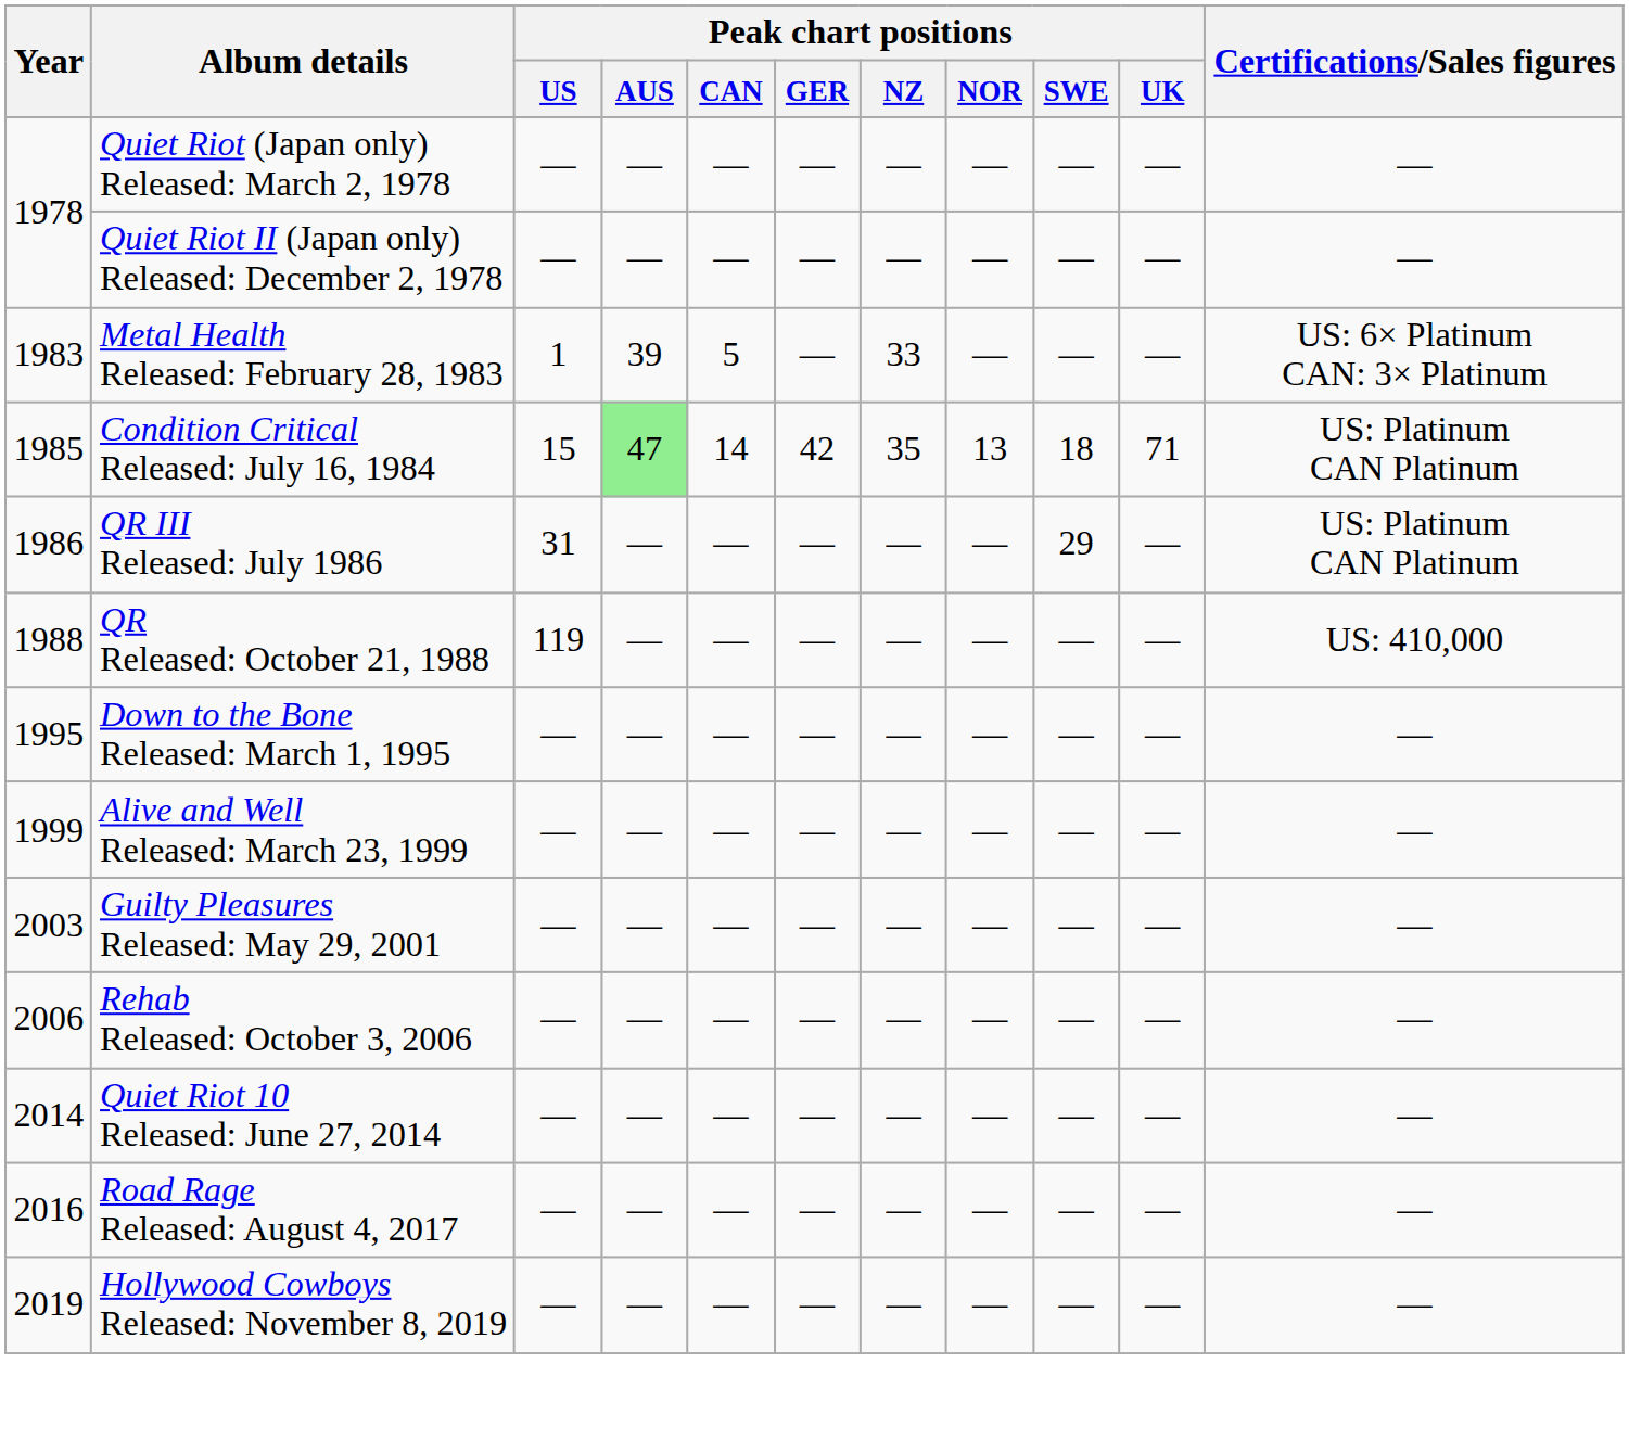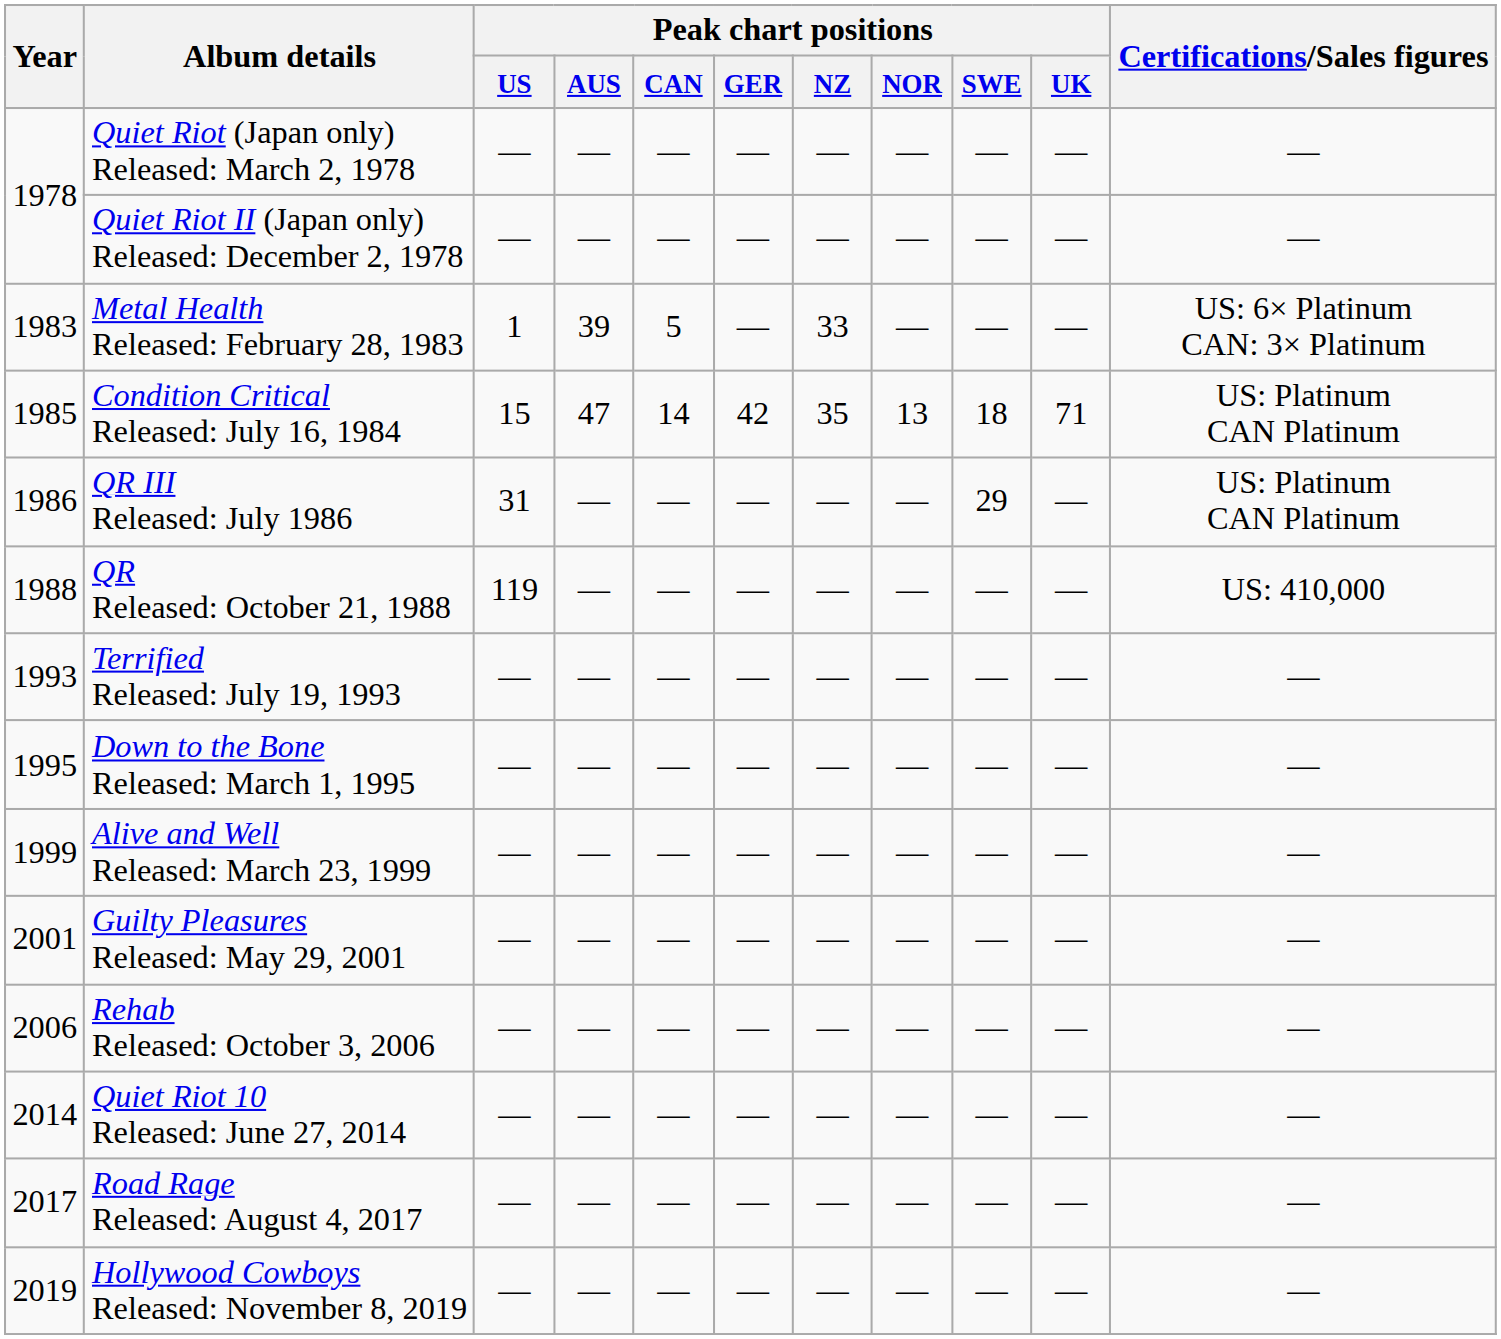Condition Critical Released: July 16, 1984 | Peak chart positions / AUS: lightgreen background -> no background
+ row: 1993 | Terrified Released: July 19, 1993 | — | — | — | — | — | — | — | — | —
Guilty Pleasures Released: May 29, 2001 | Year: 2003 -> 2001
Road Rage Released: August 4, 2017 | Year: 2016 -> 2017
